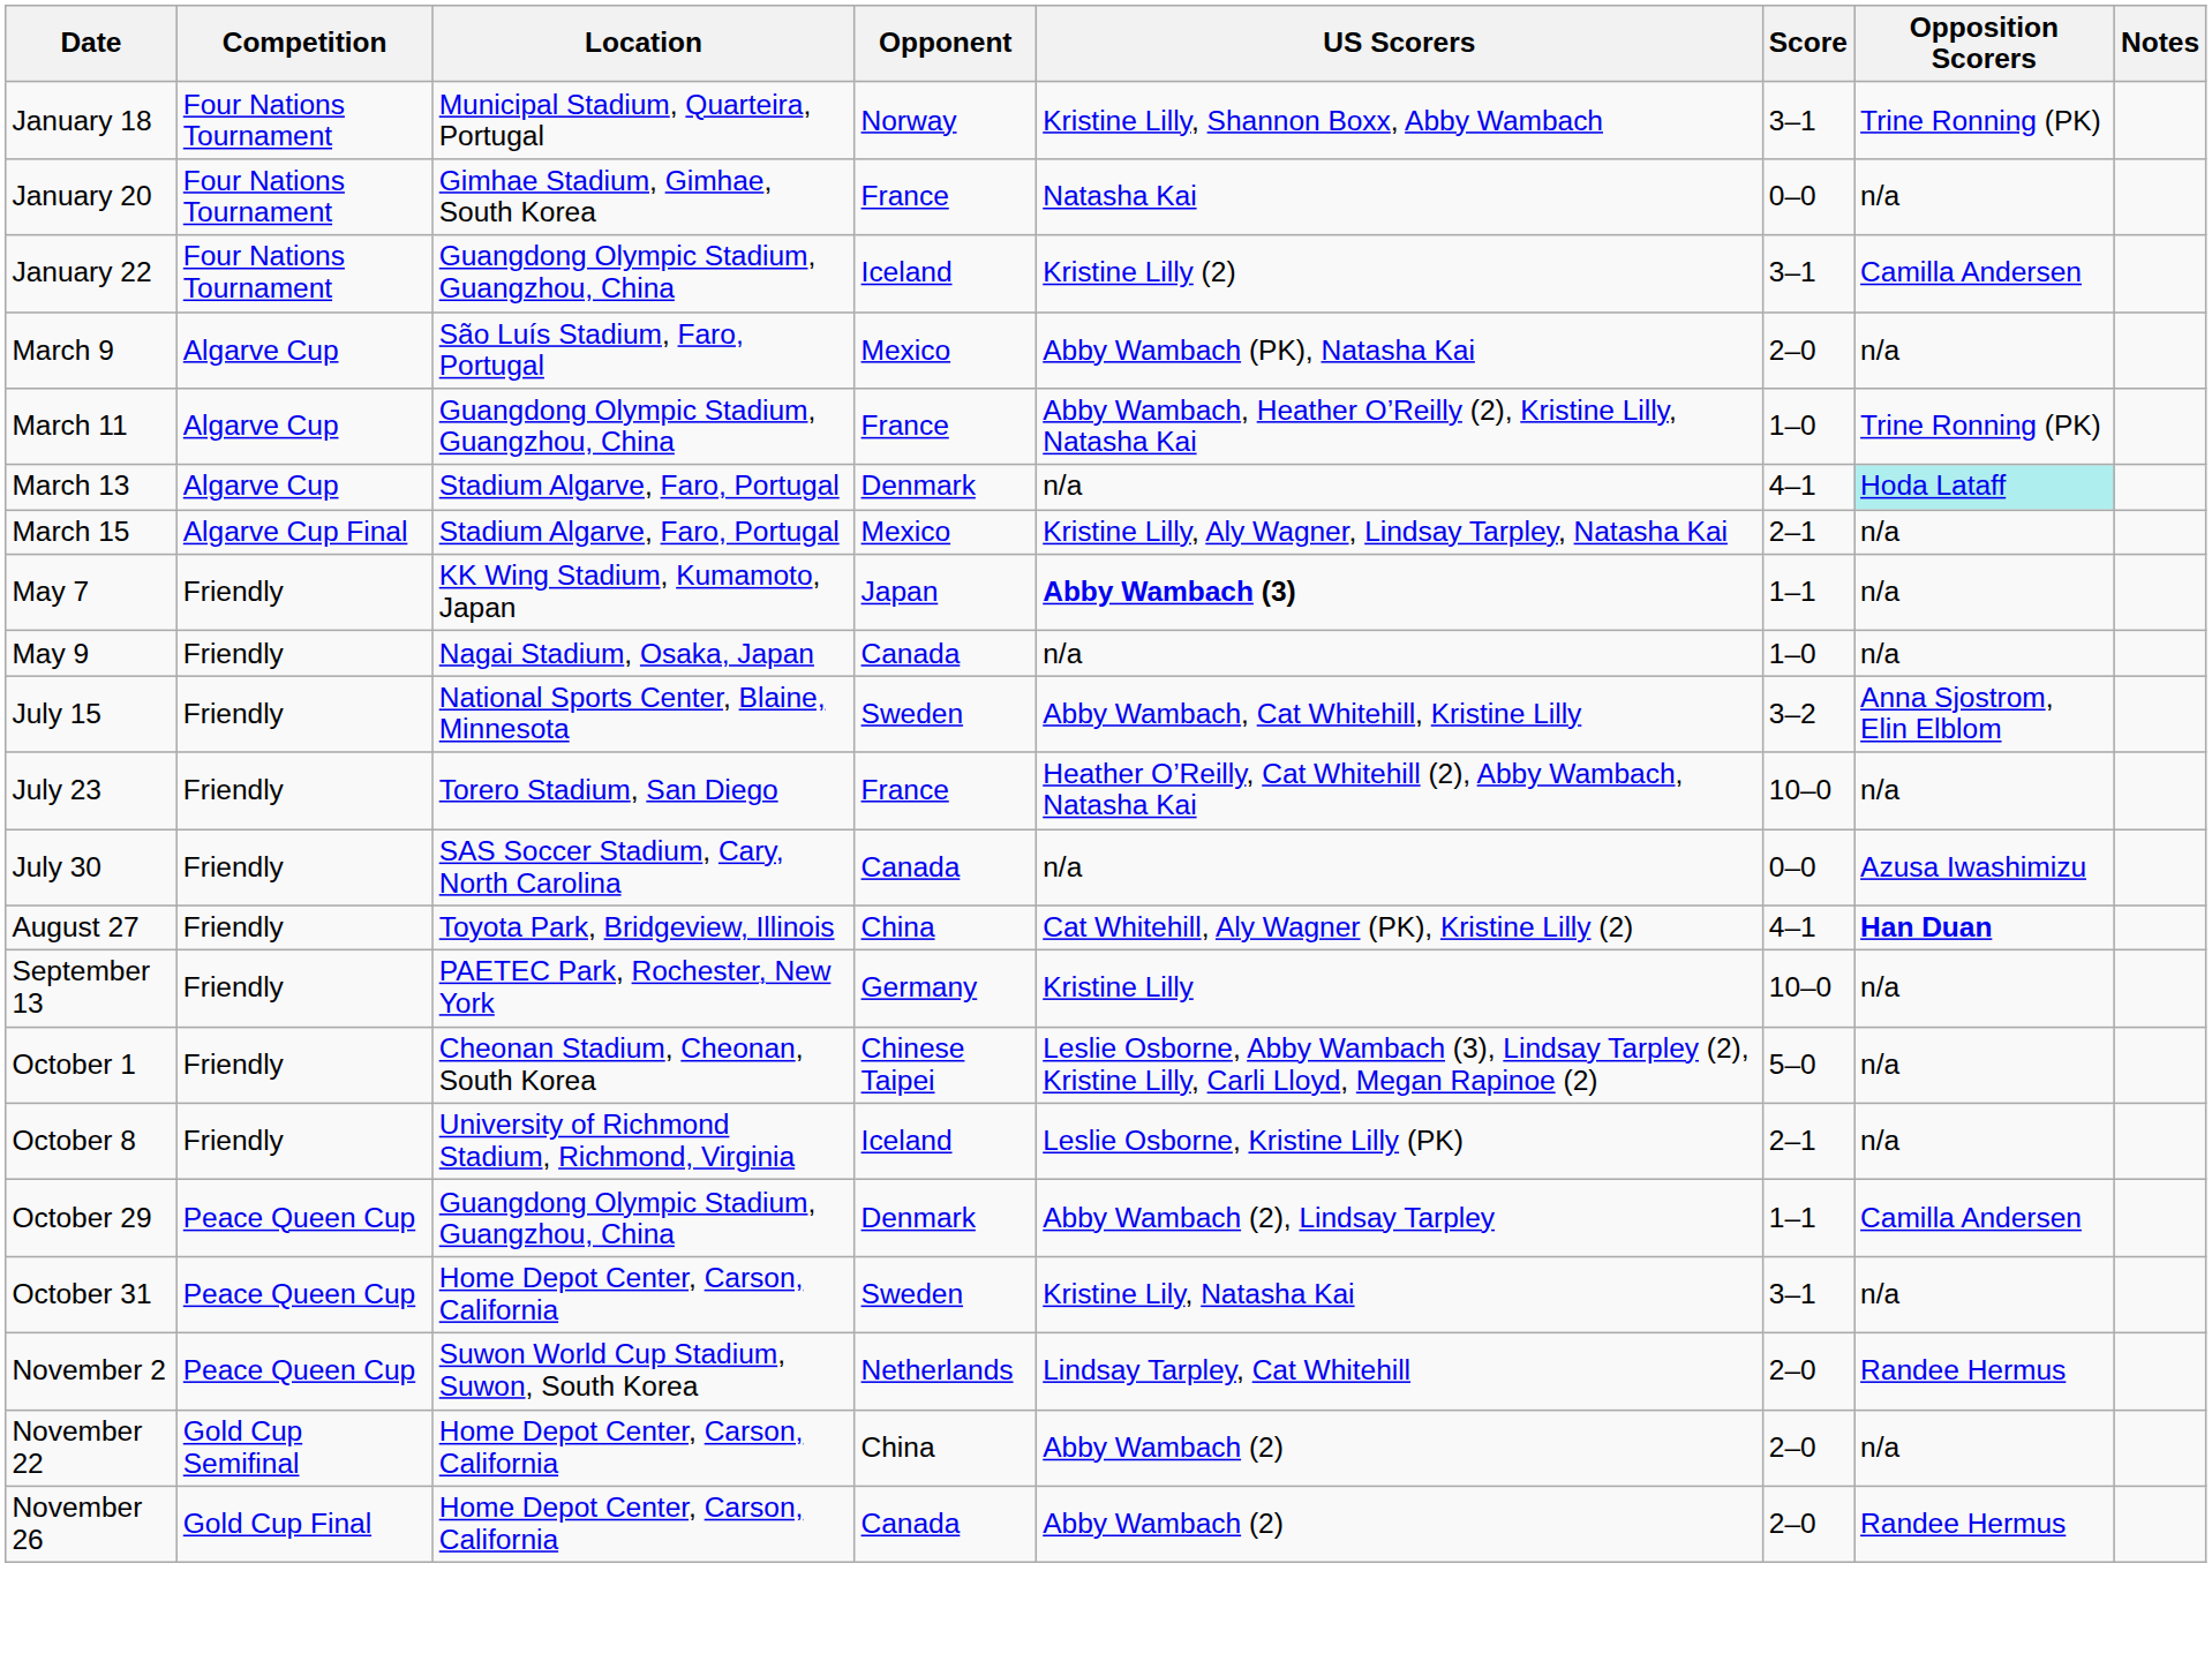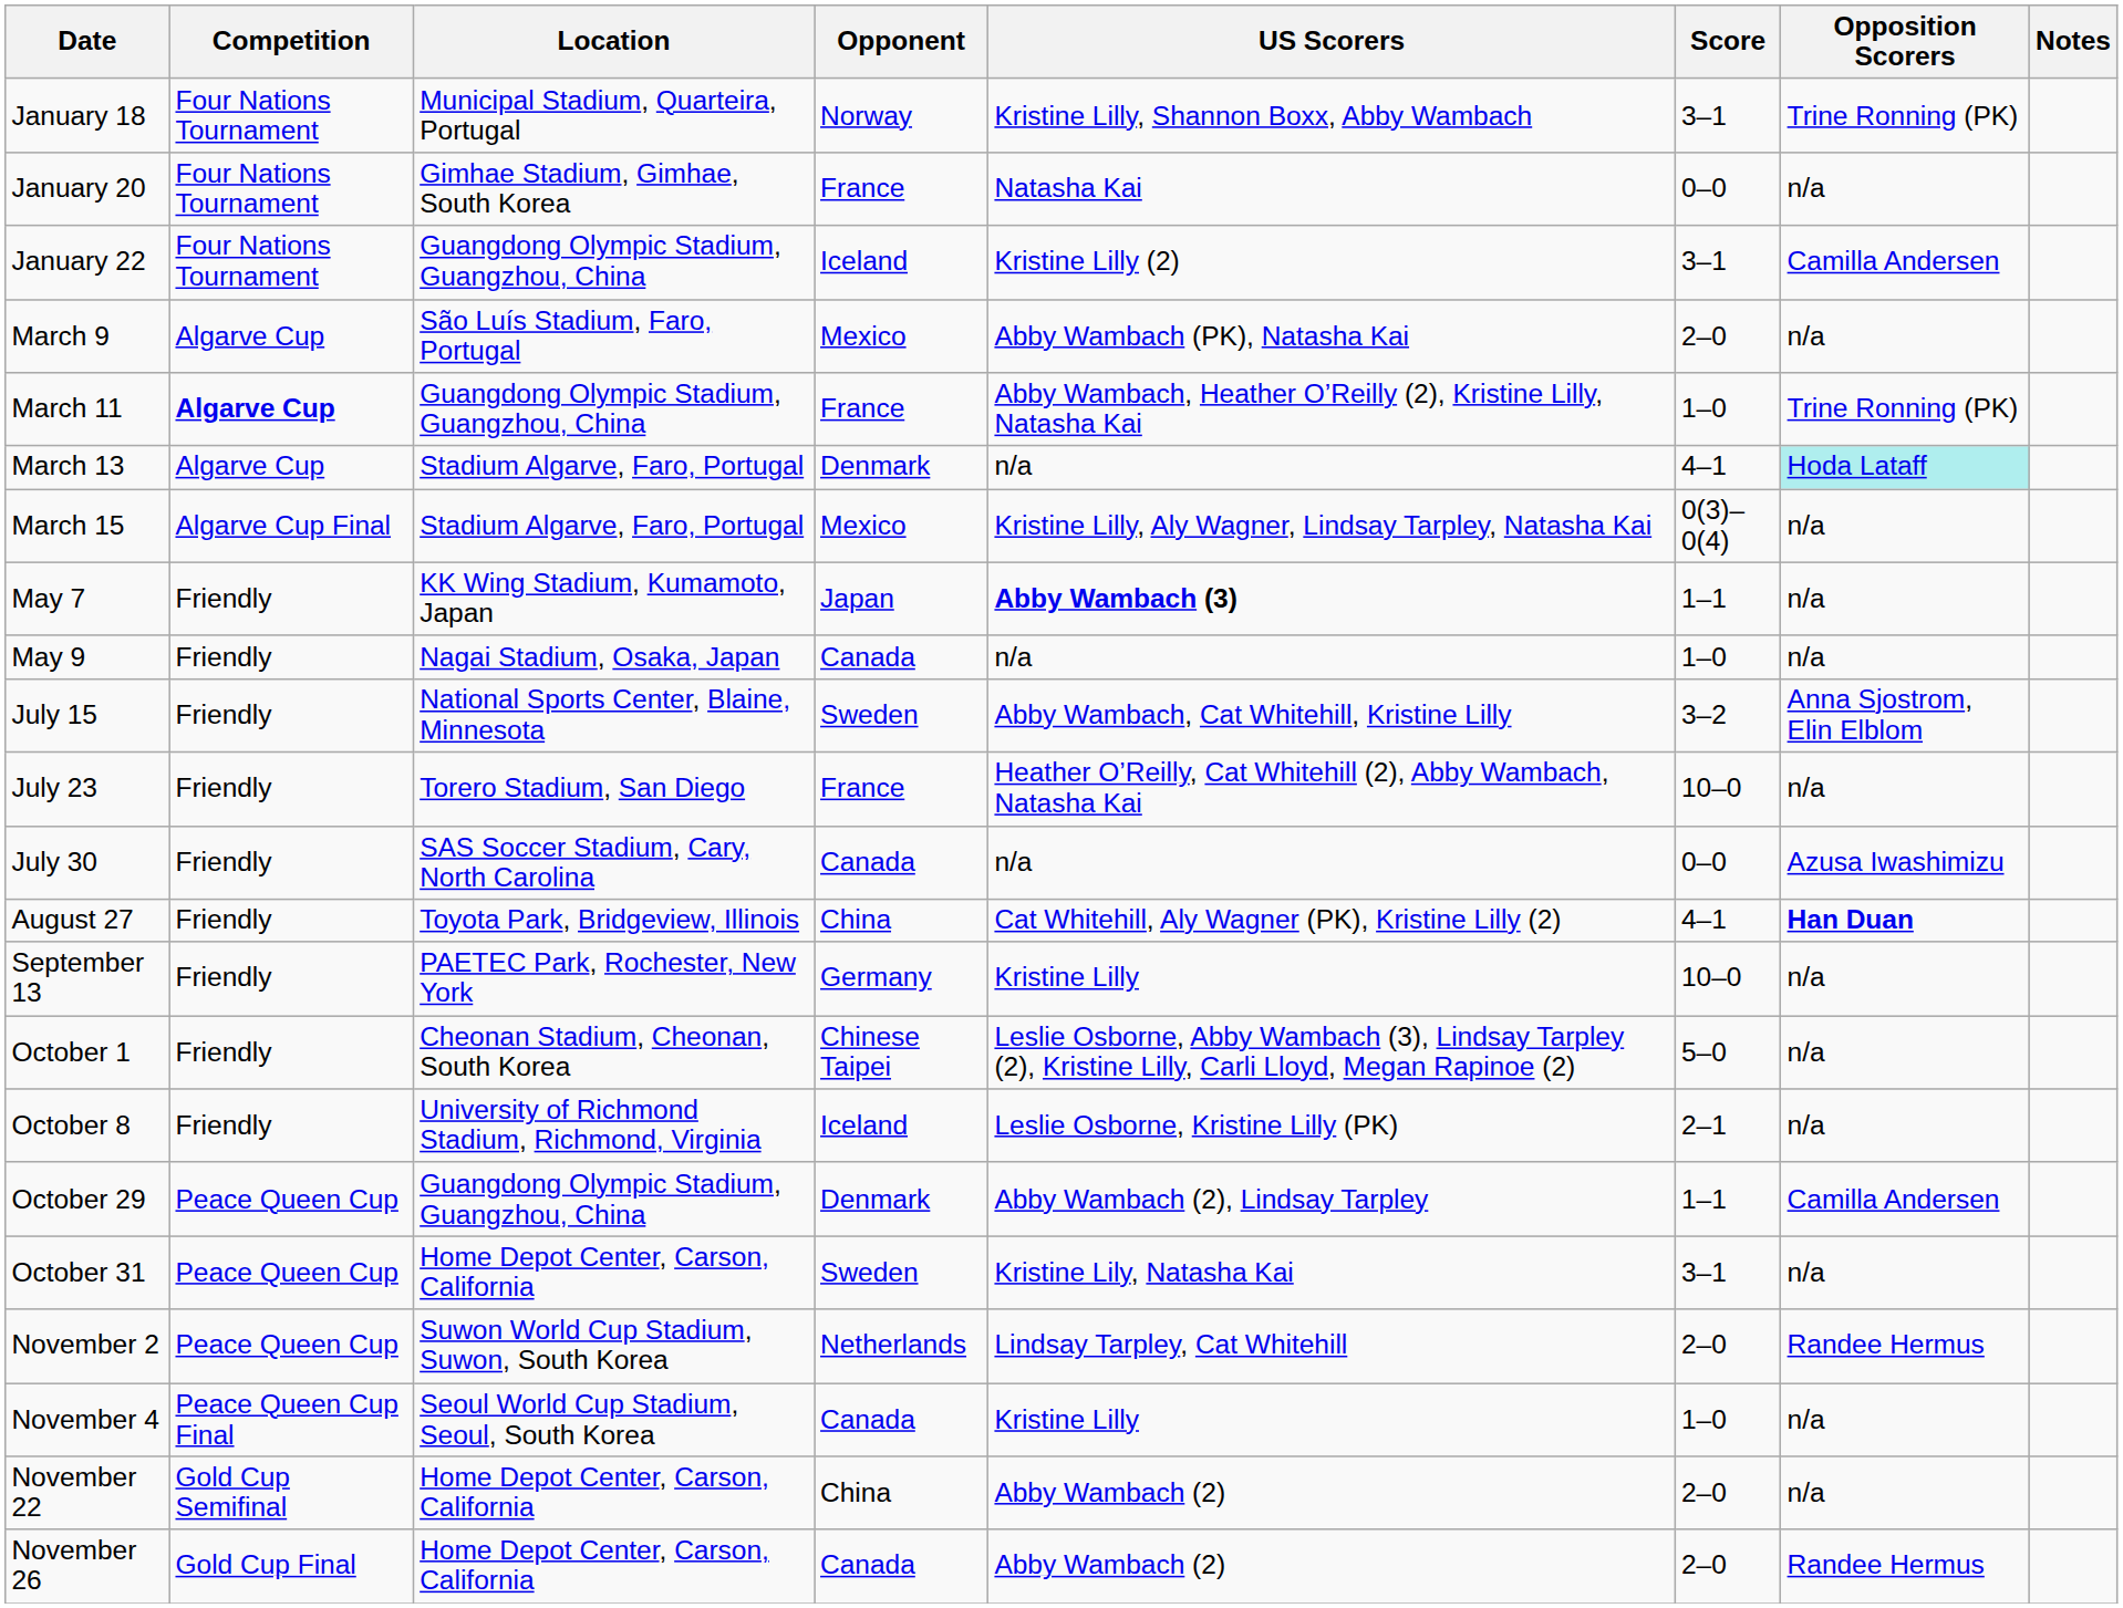March 11 | Competition: normal -> bold
March 15 | Score: 2–1 -> 0(3)–0(4)
+ row: November 4 | Peace Queen Cup Final | Seoul World Cup Stadium, Seoul, South Korea | Canada | Kristine Lilly | 1–0 | n/a
